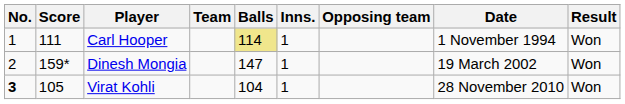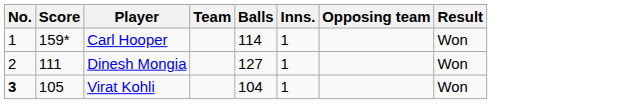- column: Date | 1 November 1994 | 19 March 2002 | 28 November 2010
Carl Hooper | Score: 111 -> 159*
Carl Hooper | Balls: khaki background -> no background
Dinesh Mongia | Score: 159* -> 111
Dinesh Mongia | Balls: 147 -> 127
